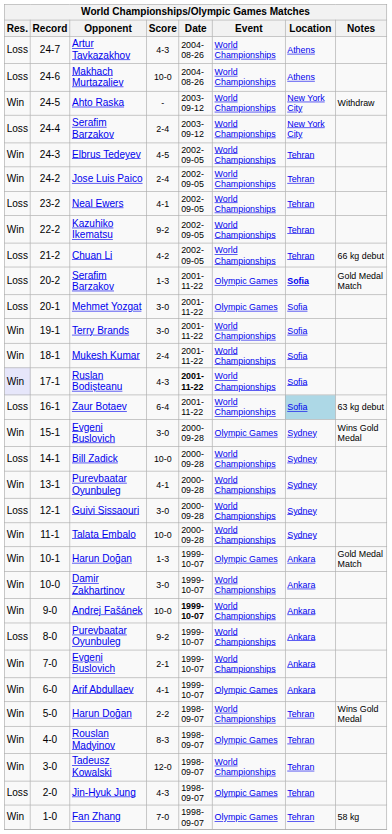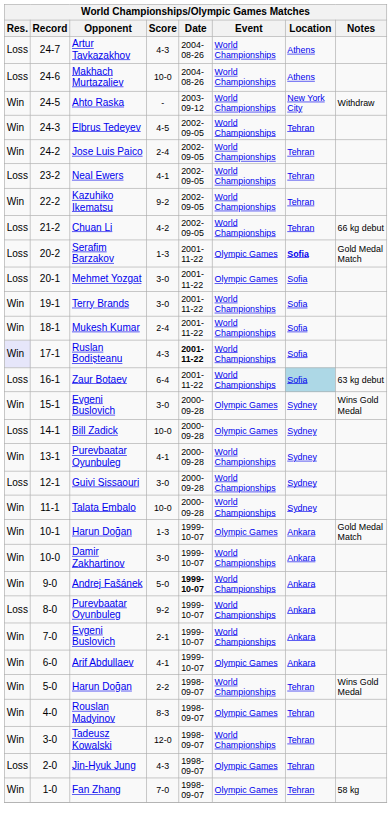- row: Loss | 24-4 | Serafim Barzakov | 2-4 | 2003-09-12 | World Championships | New York City
14-1 | Event: World Championships -> Olympic Games
9-0 | Score: 10-0 -> 5-0
